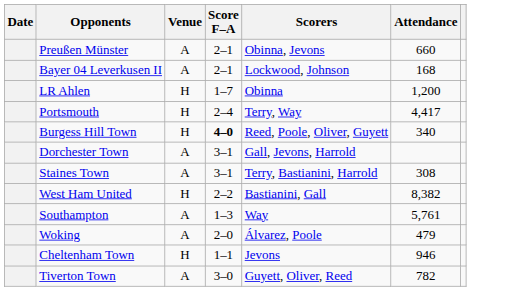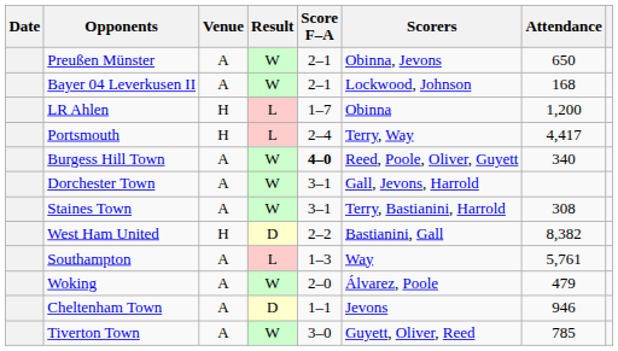+ column: Result | W | W | L | L | W | W | W | D | L | W | D | W
Preußen Münster | Attendance: 660 -> 650
Burgess Hill Town | Venue: H -> A
Cheltenham Town | Venue: H -> A
Tiverton Town | Attendance: 782 -> 785
